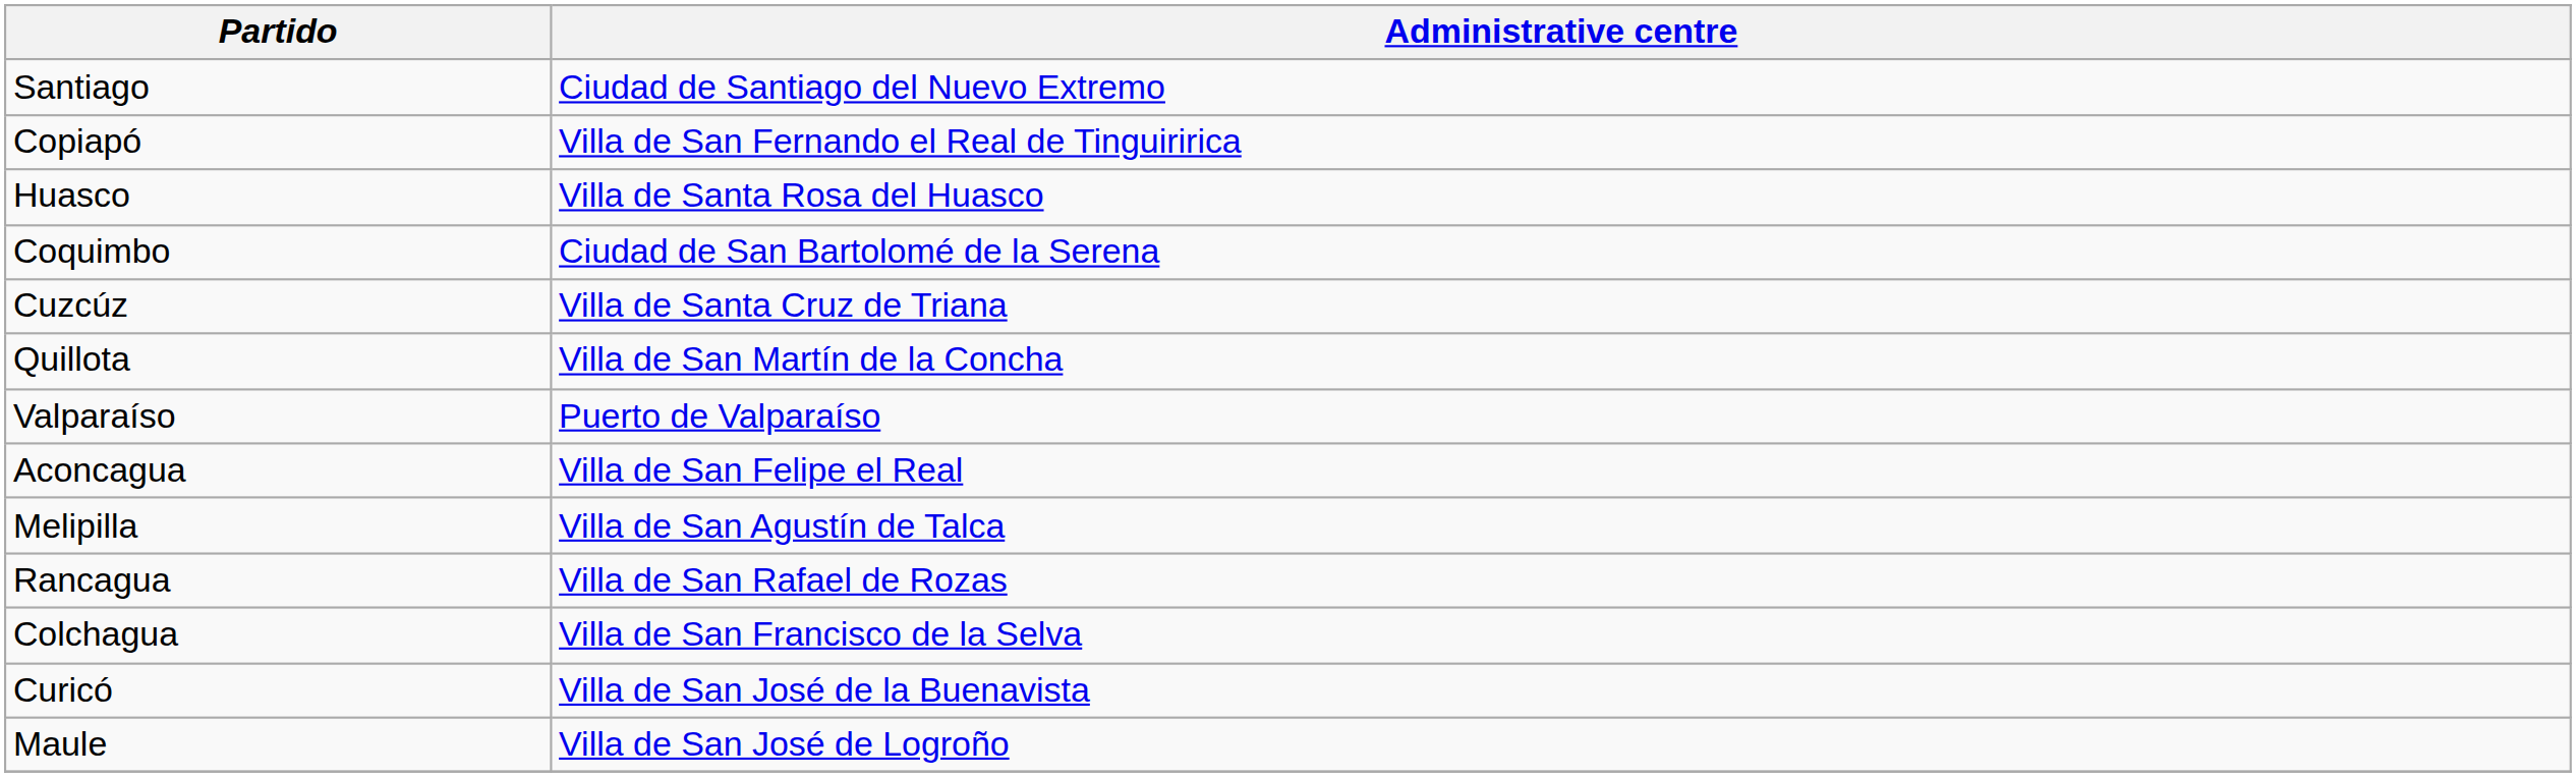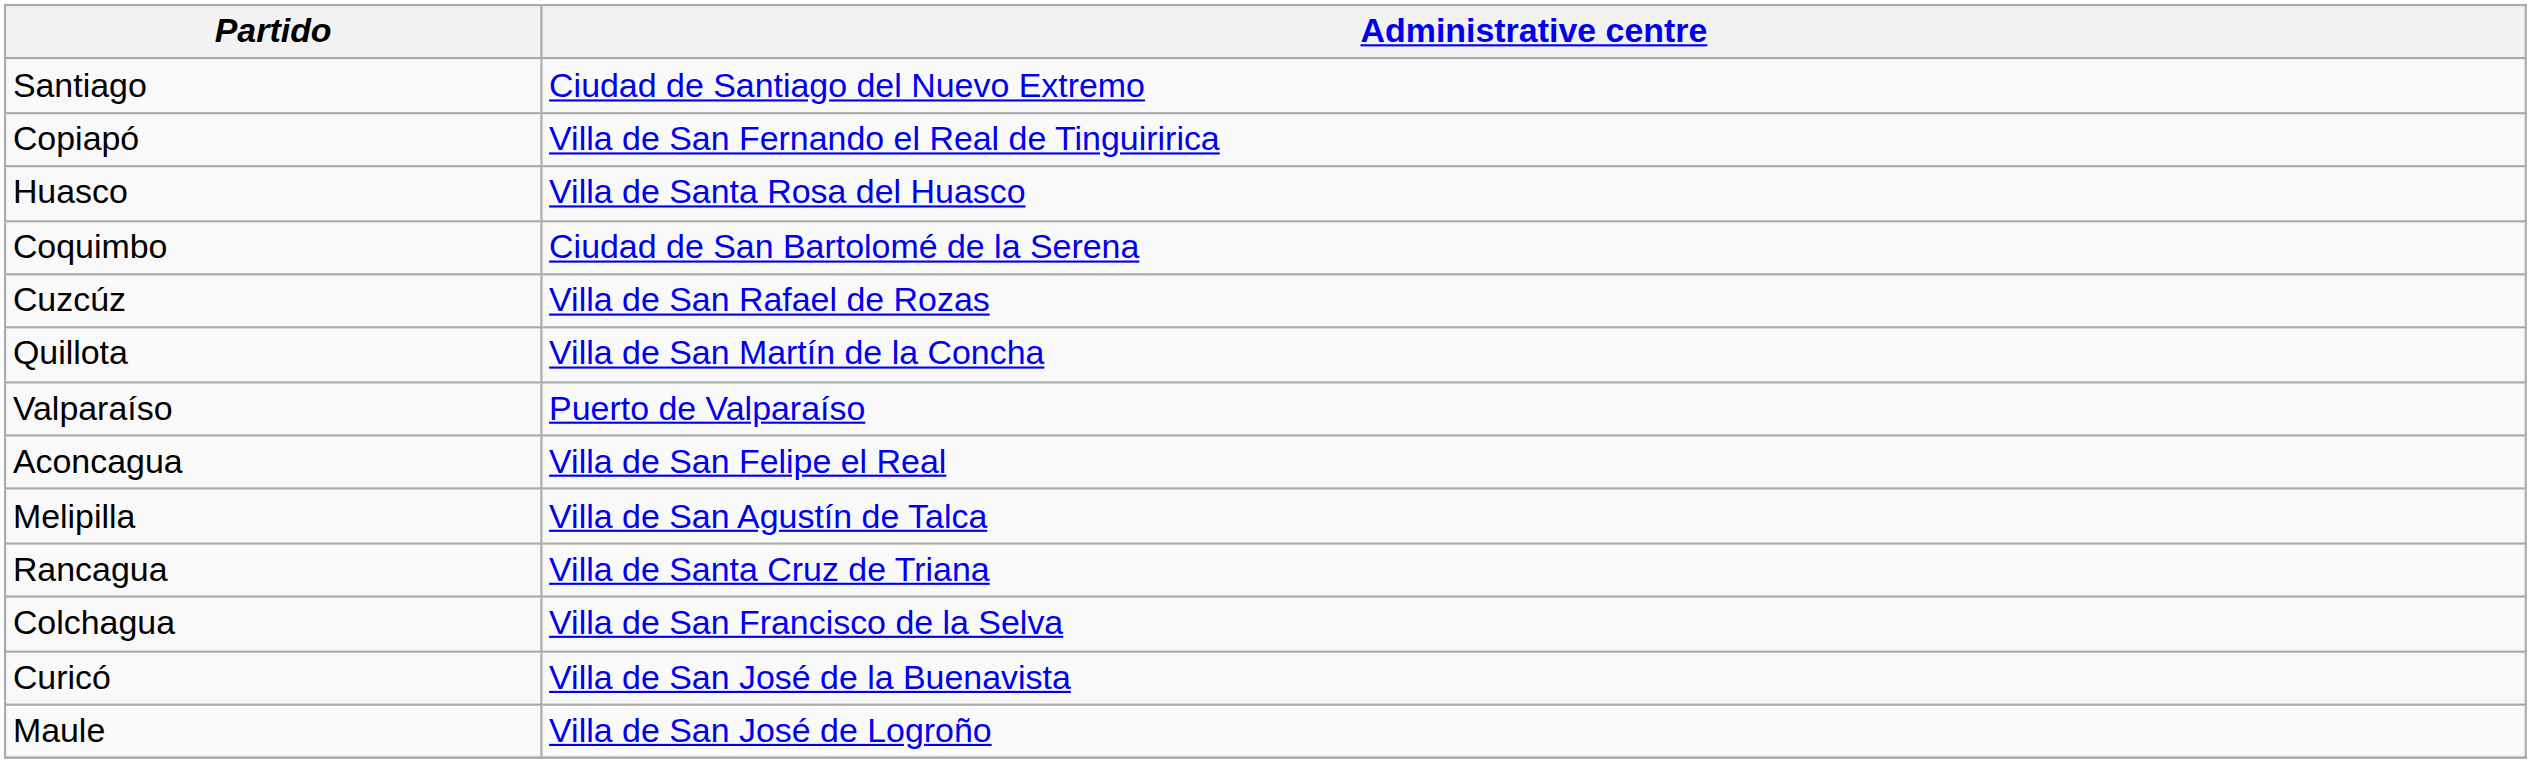Cuzcúz | Administrative centre: Villa de Santa Cruz de Triana -> Villa de San Rafael de Rozas
Rancagua | Administrative centre: Villa de San Rafael de Rozas -> Villa de Santa Cruz de Triana
